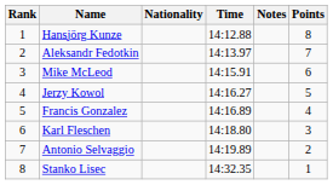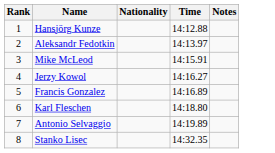- column: Points | 8 | 7 | 6 | 5 | 4 | 3 | 2 | 1
